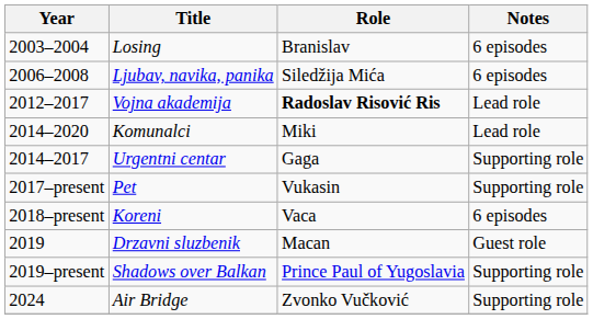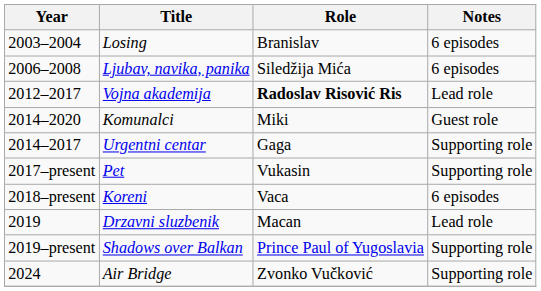Komunalci | Notes: Lead role -> Guest role
Drzavni sluzbenik | Notes: Guest role -> Lead role
